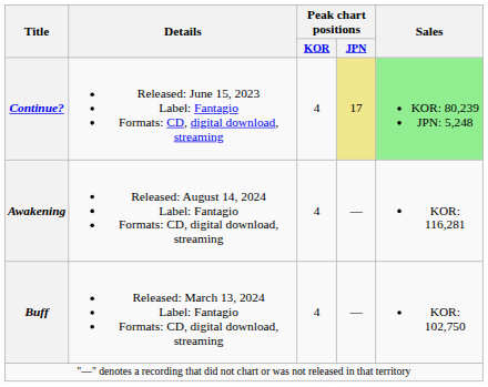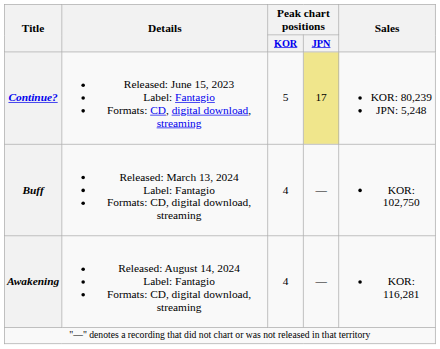Continue? | Peak chart positions / KOR: 4 -> 5
Continue? | Sales: lightgreen background -> no background
rows swapped: Buff <-> Awakening
